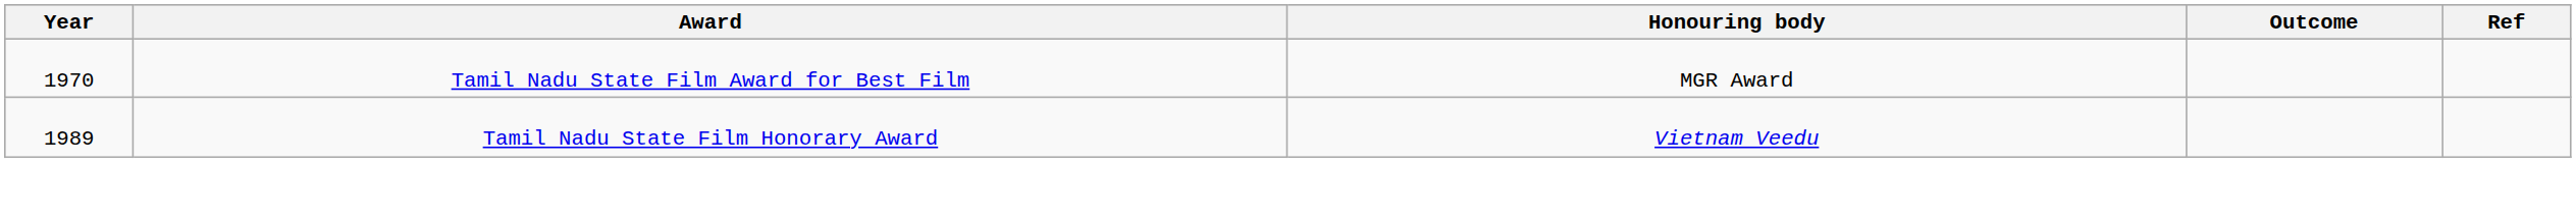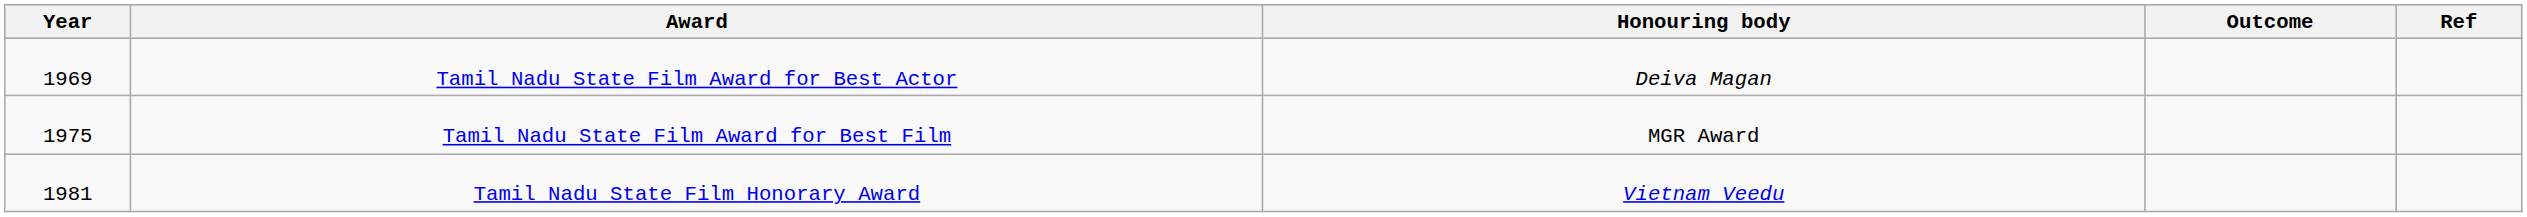+ row: 1969 | Tamil Nadu State Film Award for Best Actor | Deiva Magan
Tamil Nadu State Film Award for Best Film | Year: 1970 -> 1975
Tamil Nadu State Film Honorary Award | Year: 1989 -> 1981
